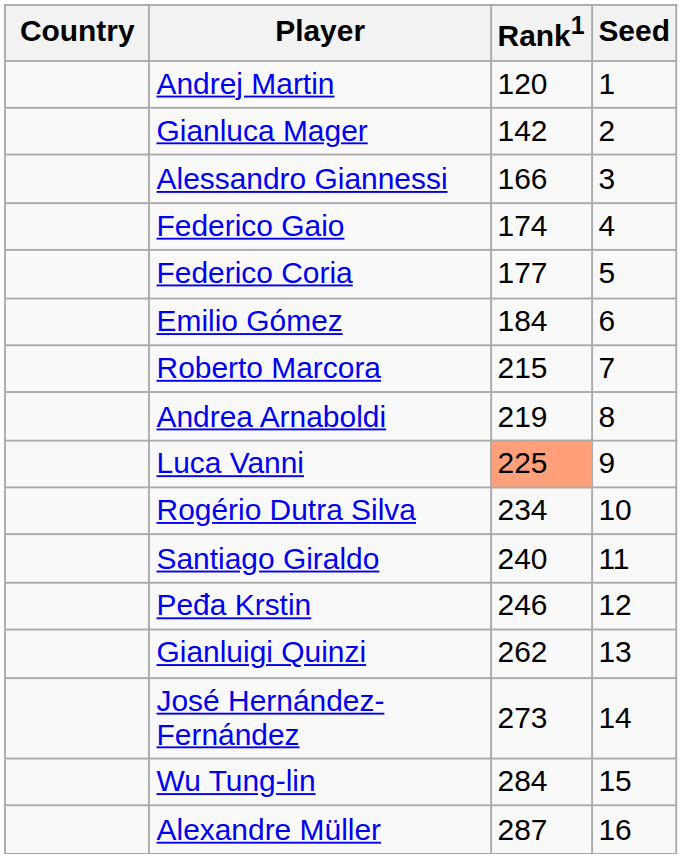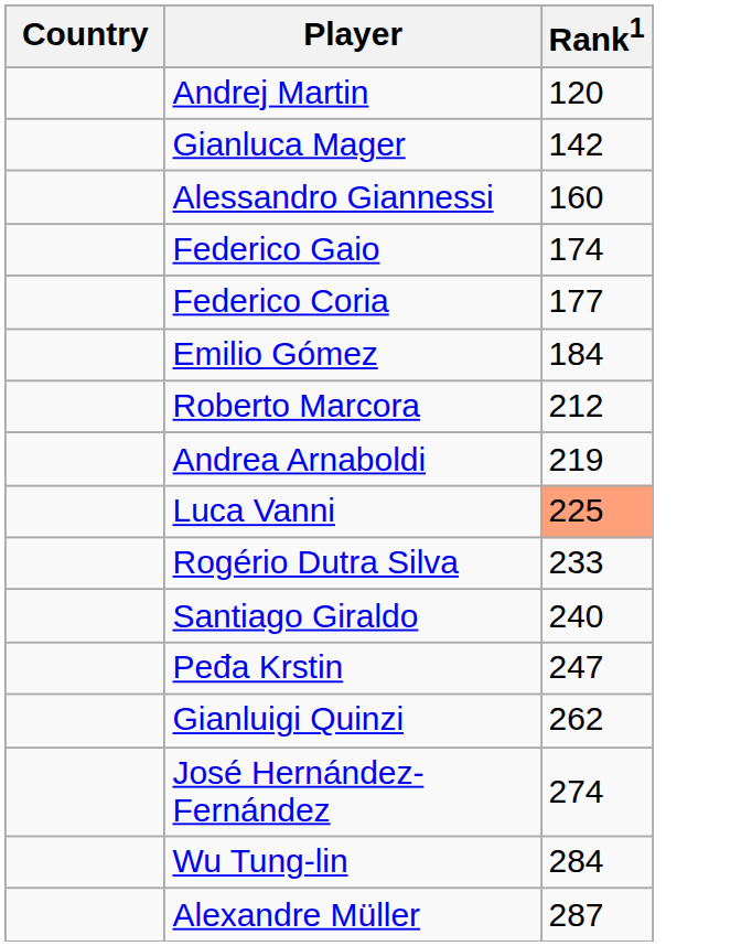- column: Seed | 1 | 2 | 3 | 4 | 5 | 6 | 7 | 8 | 9 | 10 | 11 | 12 | 13 | 14 | 15 | 16
Alessandro Giannessi | Rank1: 166 -> 160
Roberto Marcora | Rank1: 215 -> 212
Rogério Dutra Silva | Rank1: 234 -> 233
Peđa Krstin | Rank1: 246 -> 247
José Hernández-Fernández | Rank1: 273 -> 274
